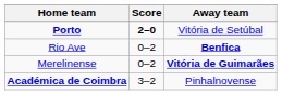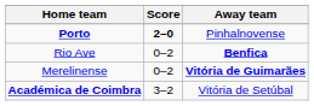Porto | Away team: Vitória de Setúbal -> Pinhalnovense
Académica de Coimbra | Away team: Pinhalnovense -> Vitória de Setúbal
